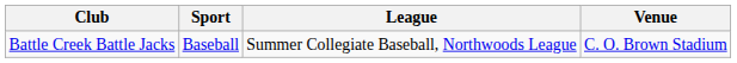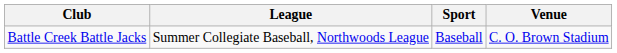columns swapped: Sport <-> League
